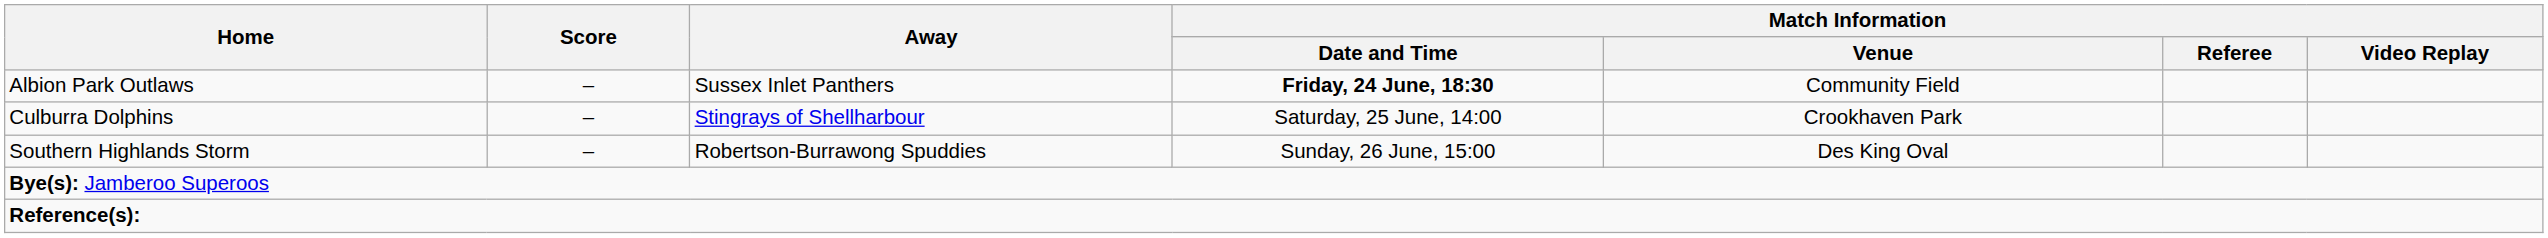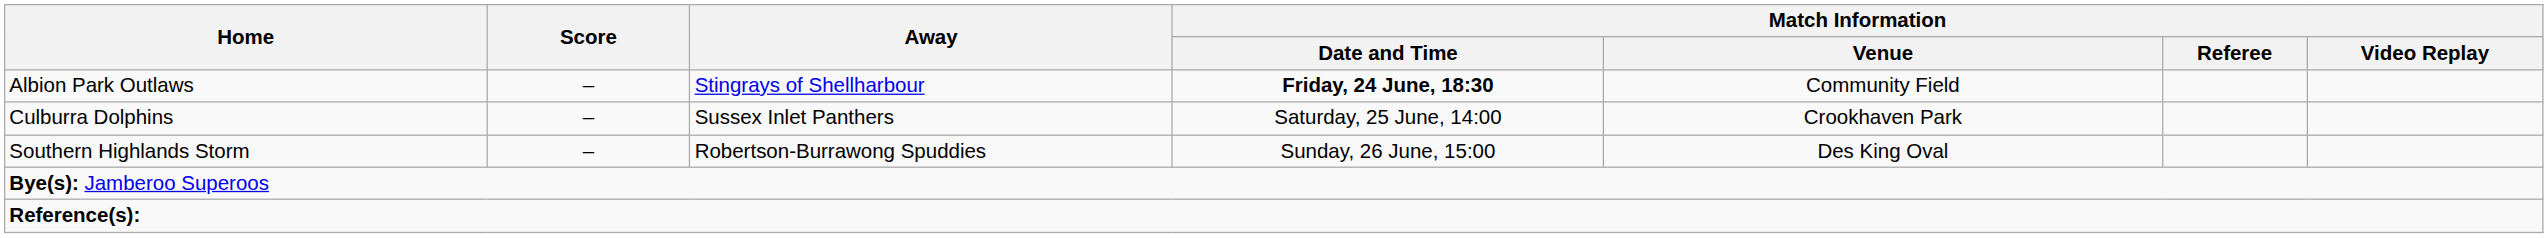Albion Park Outlaws | Away: Sussex Inlet Panthers -> Stingrays of Shellharbour
Culburra Dolphins | Away: Stingrays of Shellharbour -> Sussex Inlet Panthers
